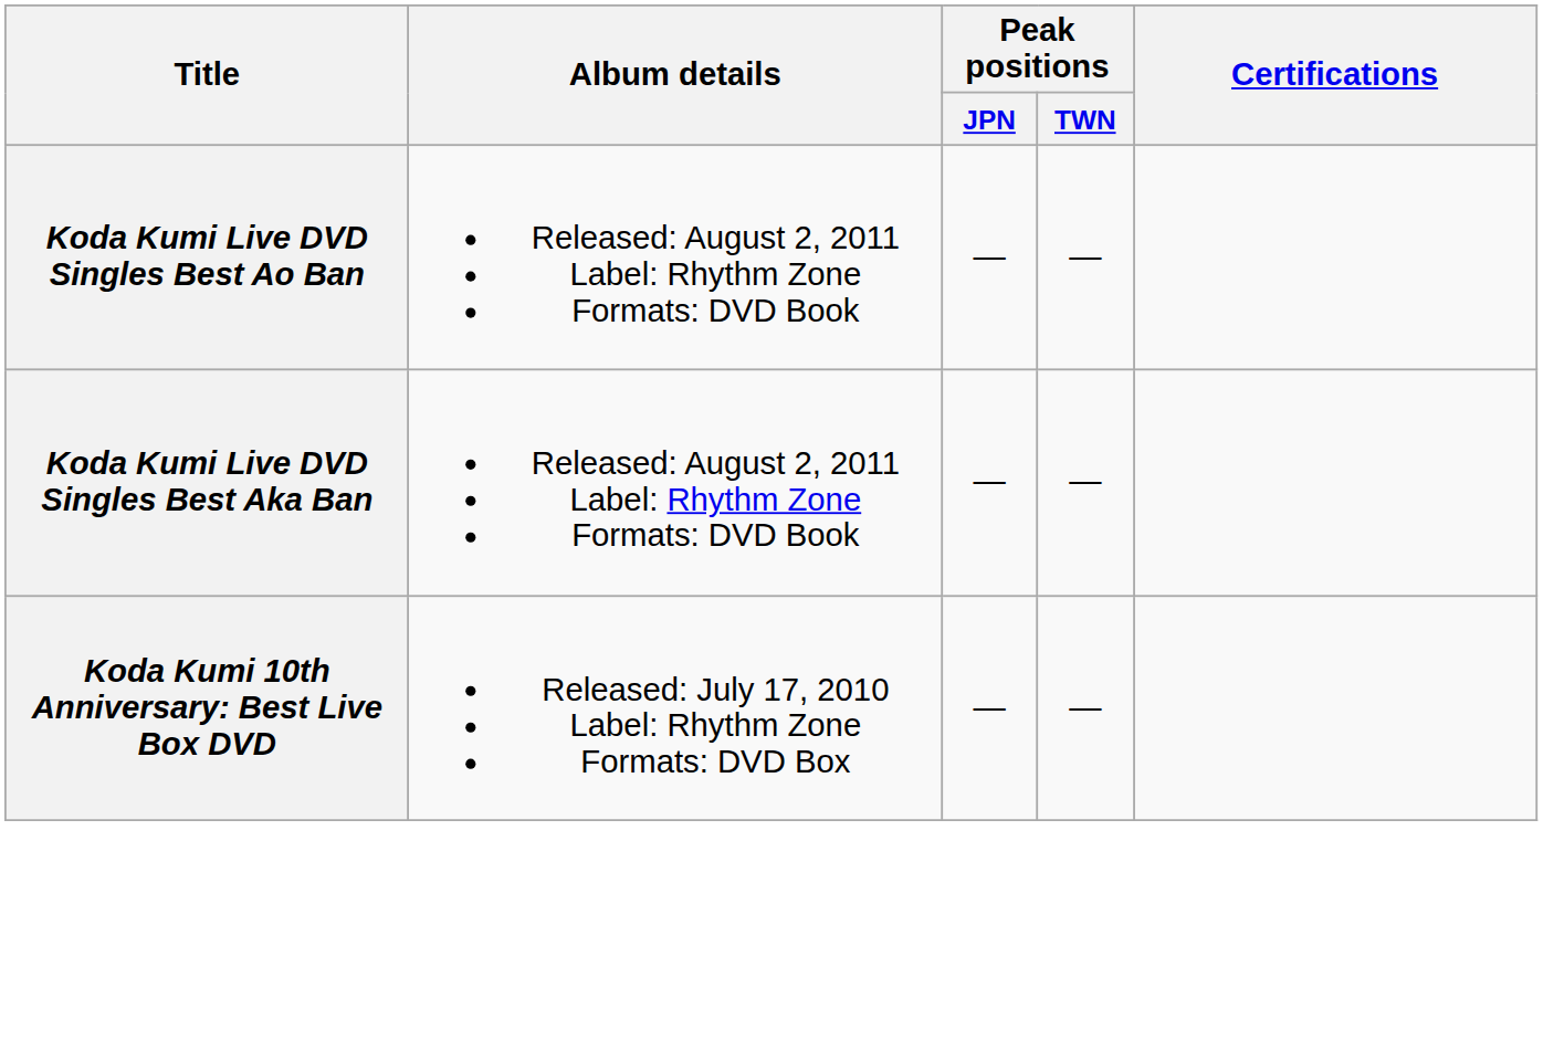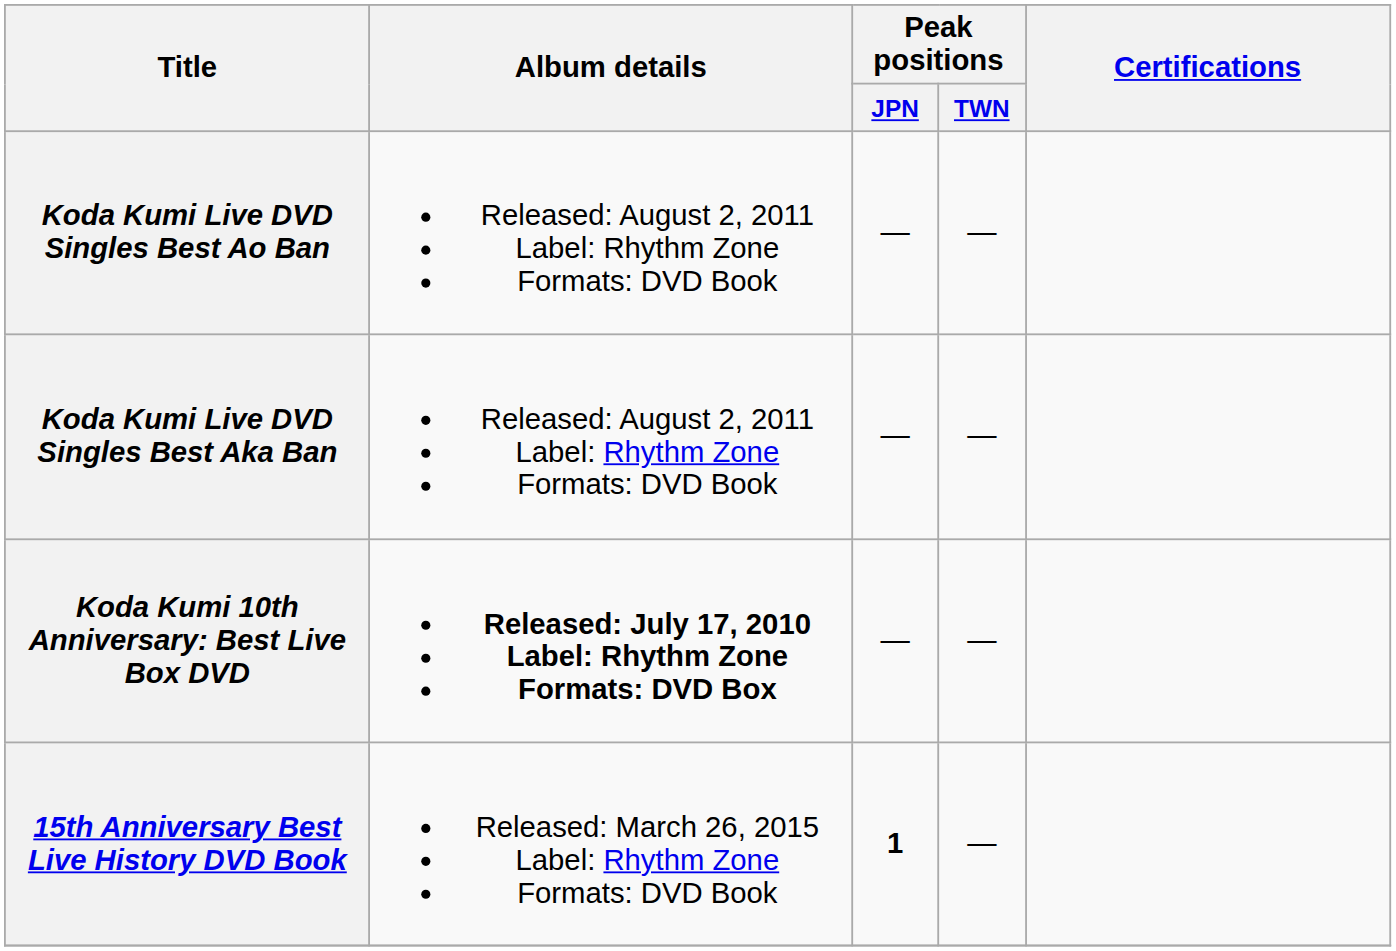Koda Kumi 10th Anniversary: Best Live Box DVD | Album details: normal -> bold
+ row: 15th Anniversary Best Live History DVD Book | Released: March 26, 2015 Label: Rhythm Zone Formats: DVD Book | 1 | —
